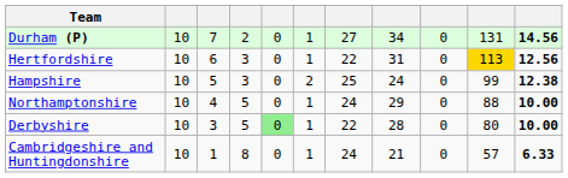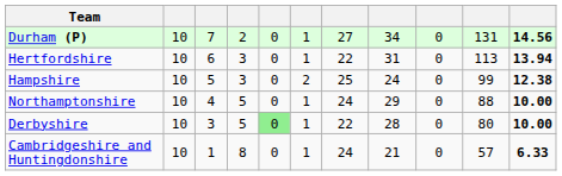Hertfordshire | column 10: gold background -> no background
Hertfordshire | column 11: 12.56 -> 13.94
